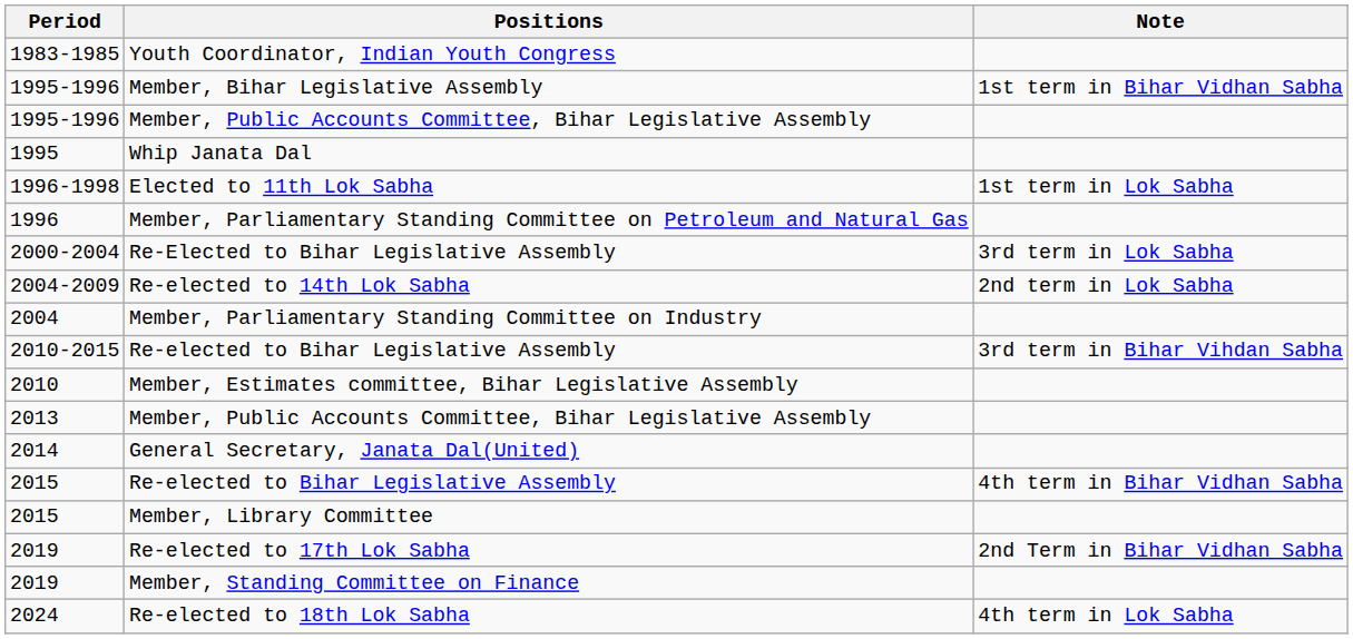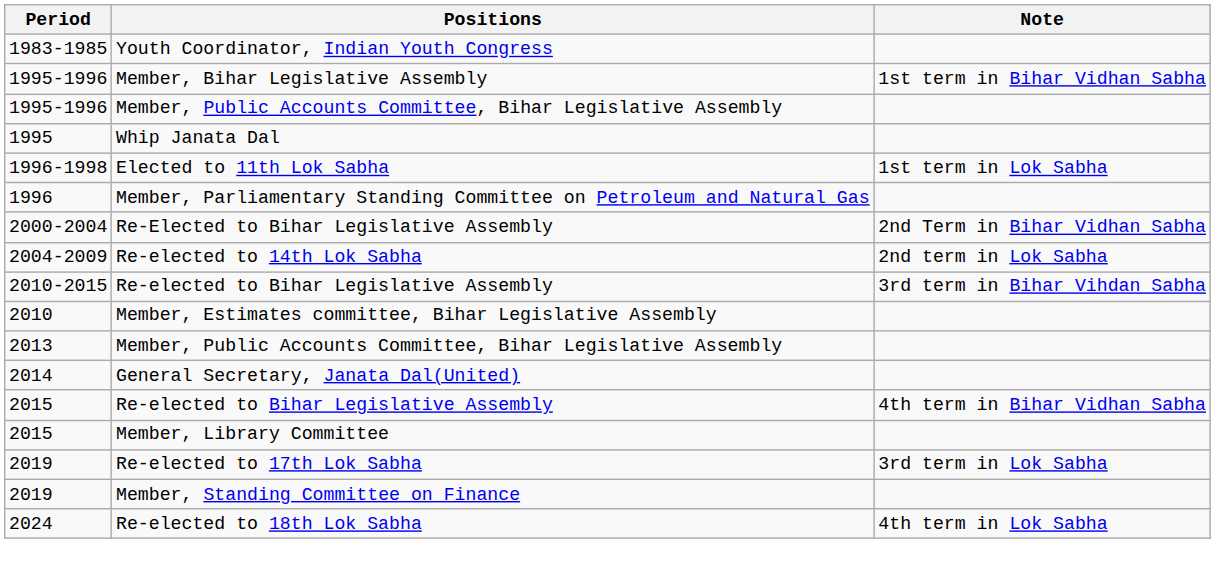Re-Elected to Bihar Legislative Assembly | Note: 3rd term in Lok Sabha -> 2nd Term in Bihar Vidhan Sabha
- row: 2004 | Member, Parliamentary Standing Committee on Industry
Re-elected to 17th Lok Sabha | Note: 2nd Term in Bihar Vidhan Sabha -> 3rd term in Lok Sabha
